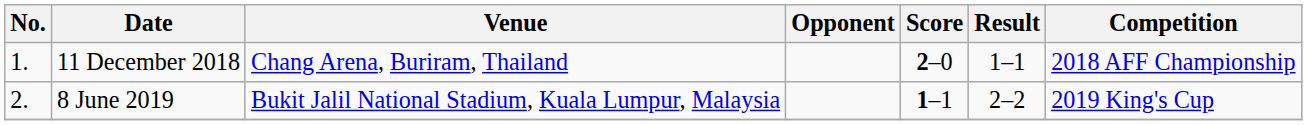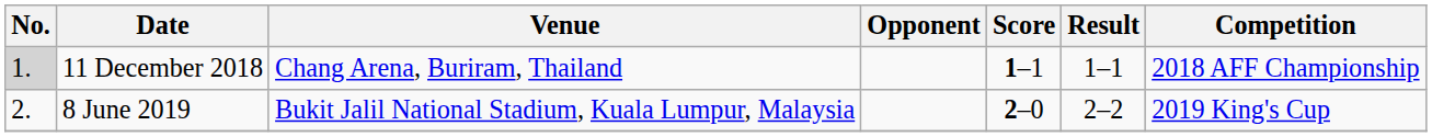11 December 2018 | No.: no background -> lightgrey background
11 December 2018 | Score: 2–0 -> 1–1
8 June 2019 | Score: 1–1 -> 2–0
